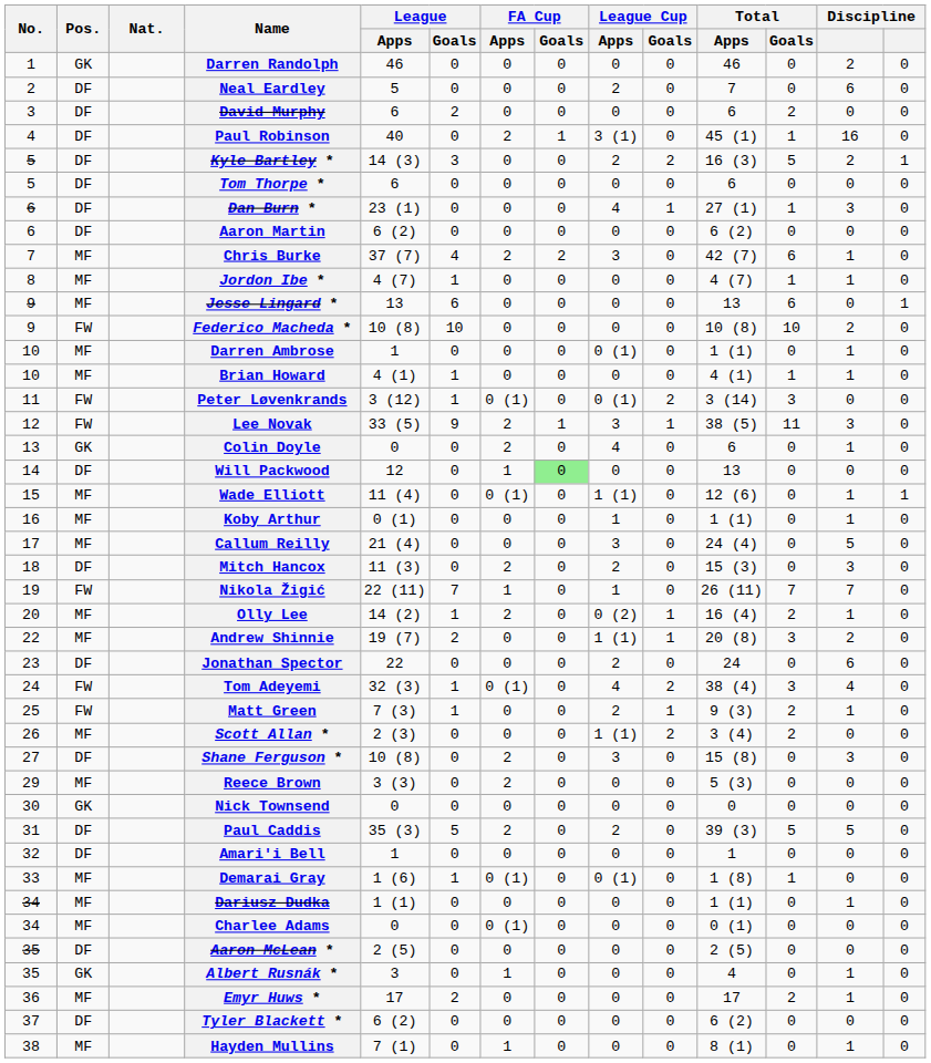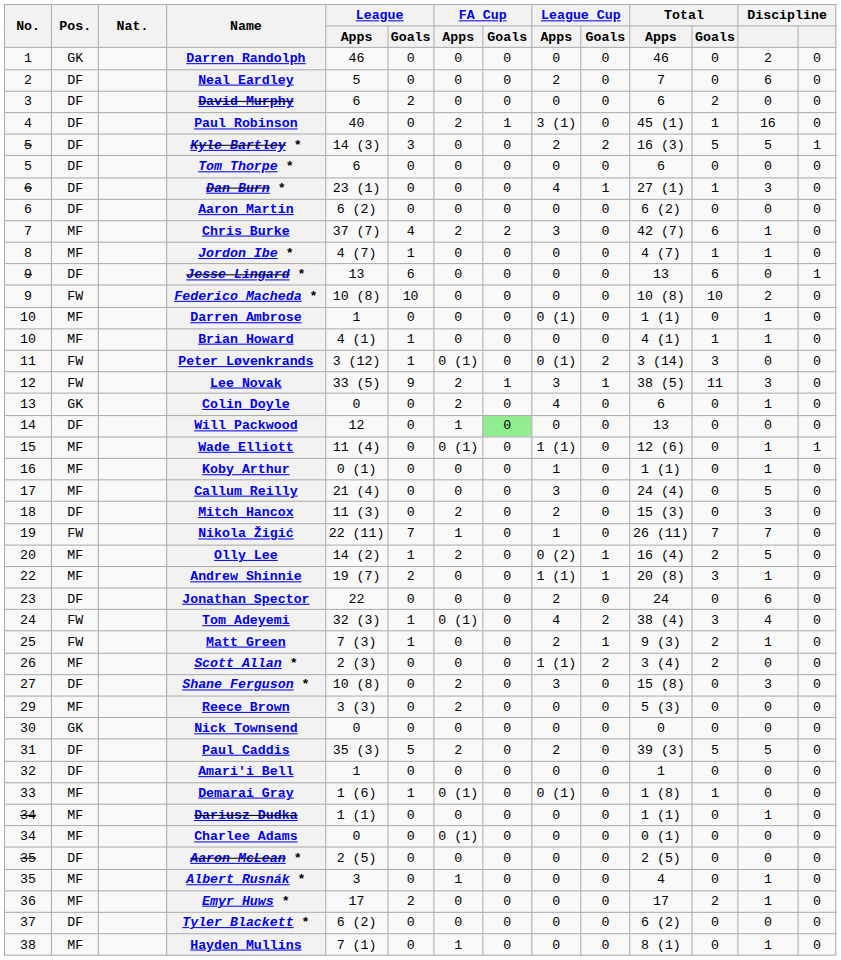Kyle Bartley * | column 13: 2 -> 5
Jesse Lingard * | Pos.: MF -> DF
Olly Lee | column 13: 1 -> 5
Andrew Shinnie | column 13: 2 -> 1
Albert Rusnák * | Pos.: GK -> MF
